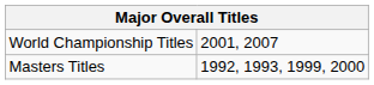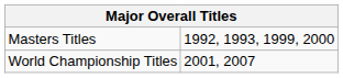rows swapped: World Championship Titles <-> Masters Titles
